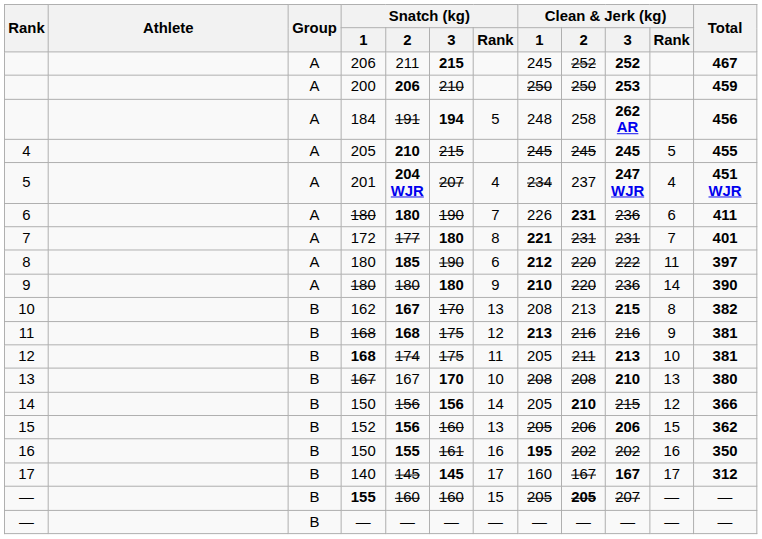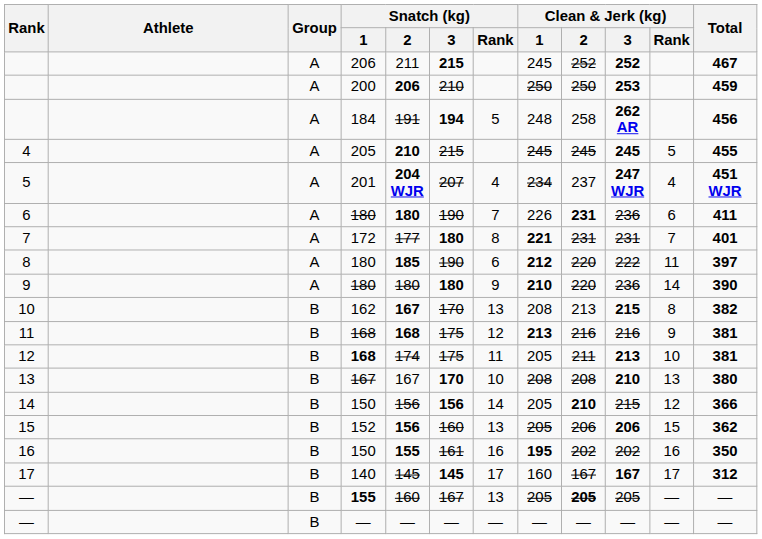— / 155 | Snatch (kg) / 3: 160 -> 167
— / 155 | Snatch (kg) / Rank: 15 -> 13
— / 155 | Clean & Jerk (kg) / 3: 207 -> 205
